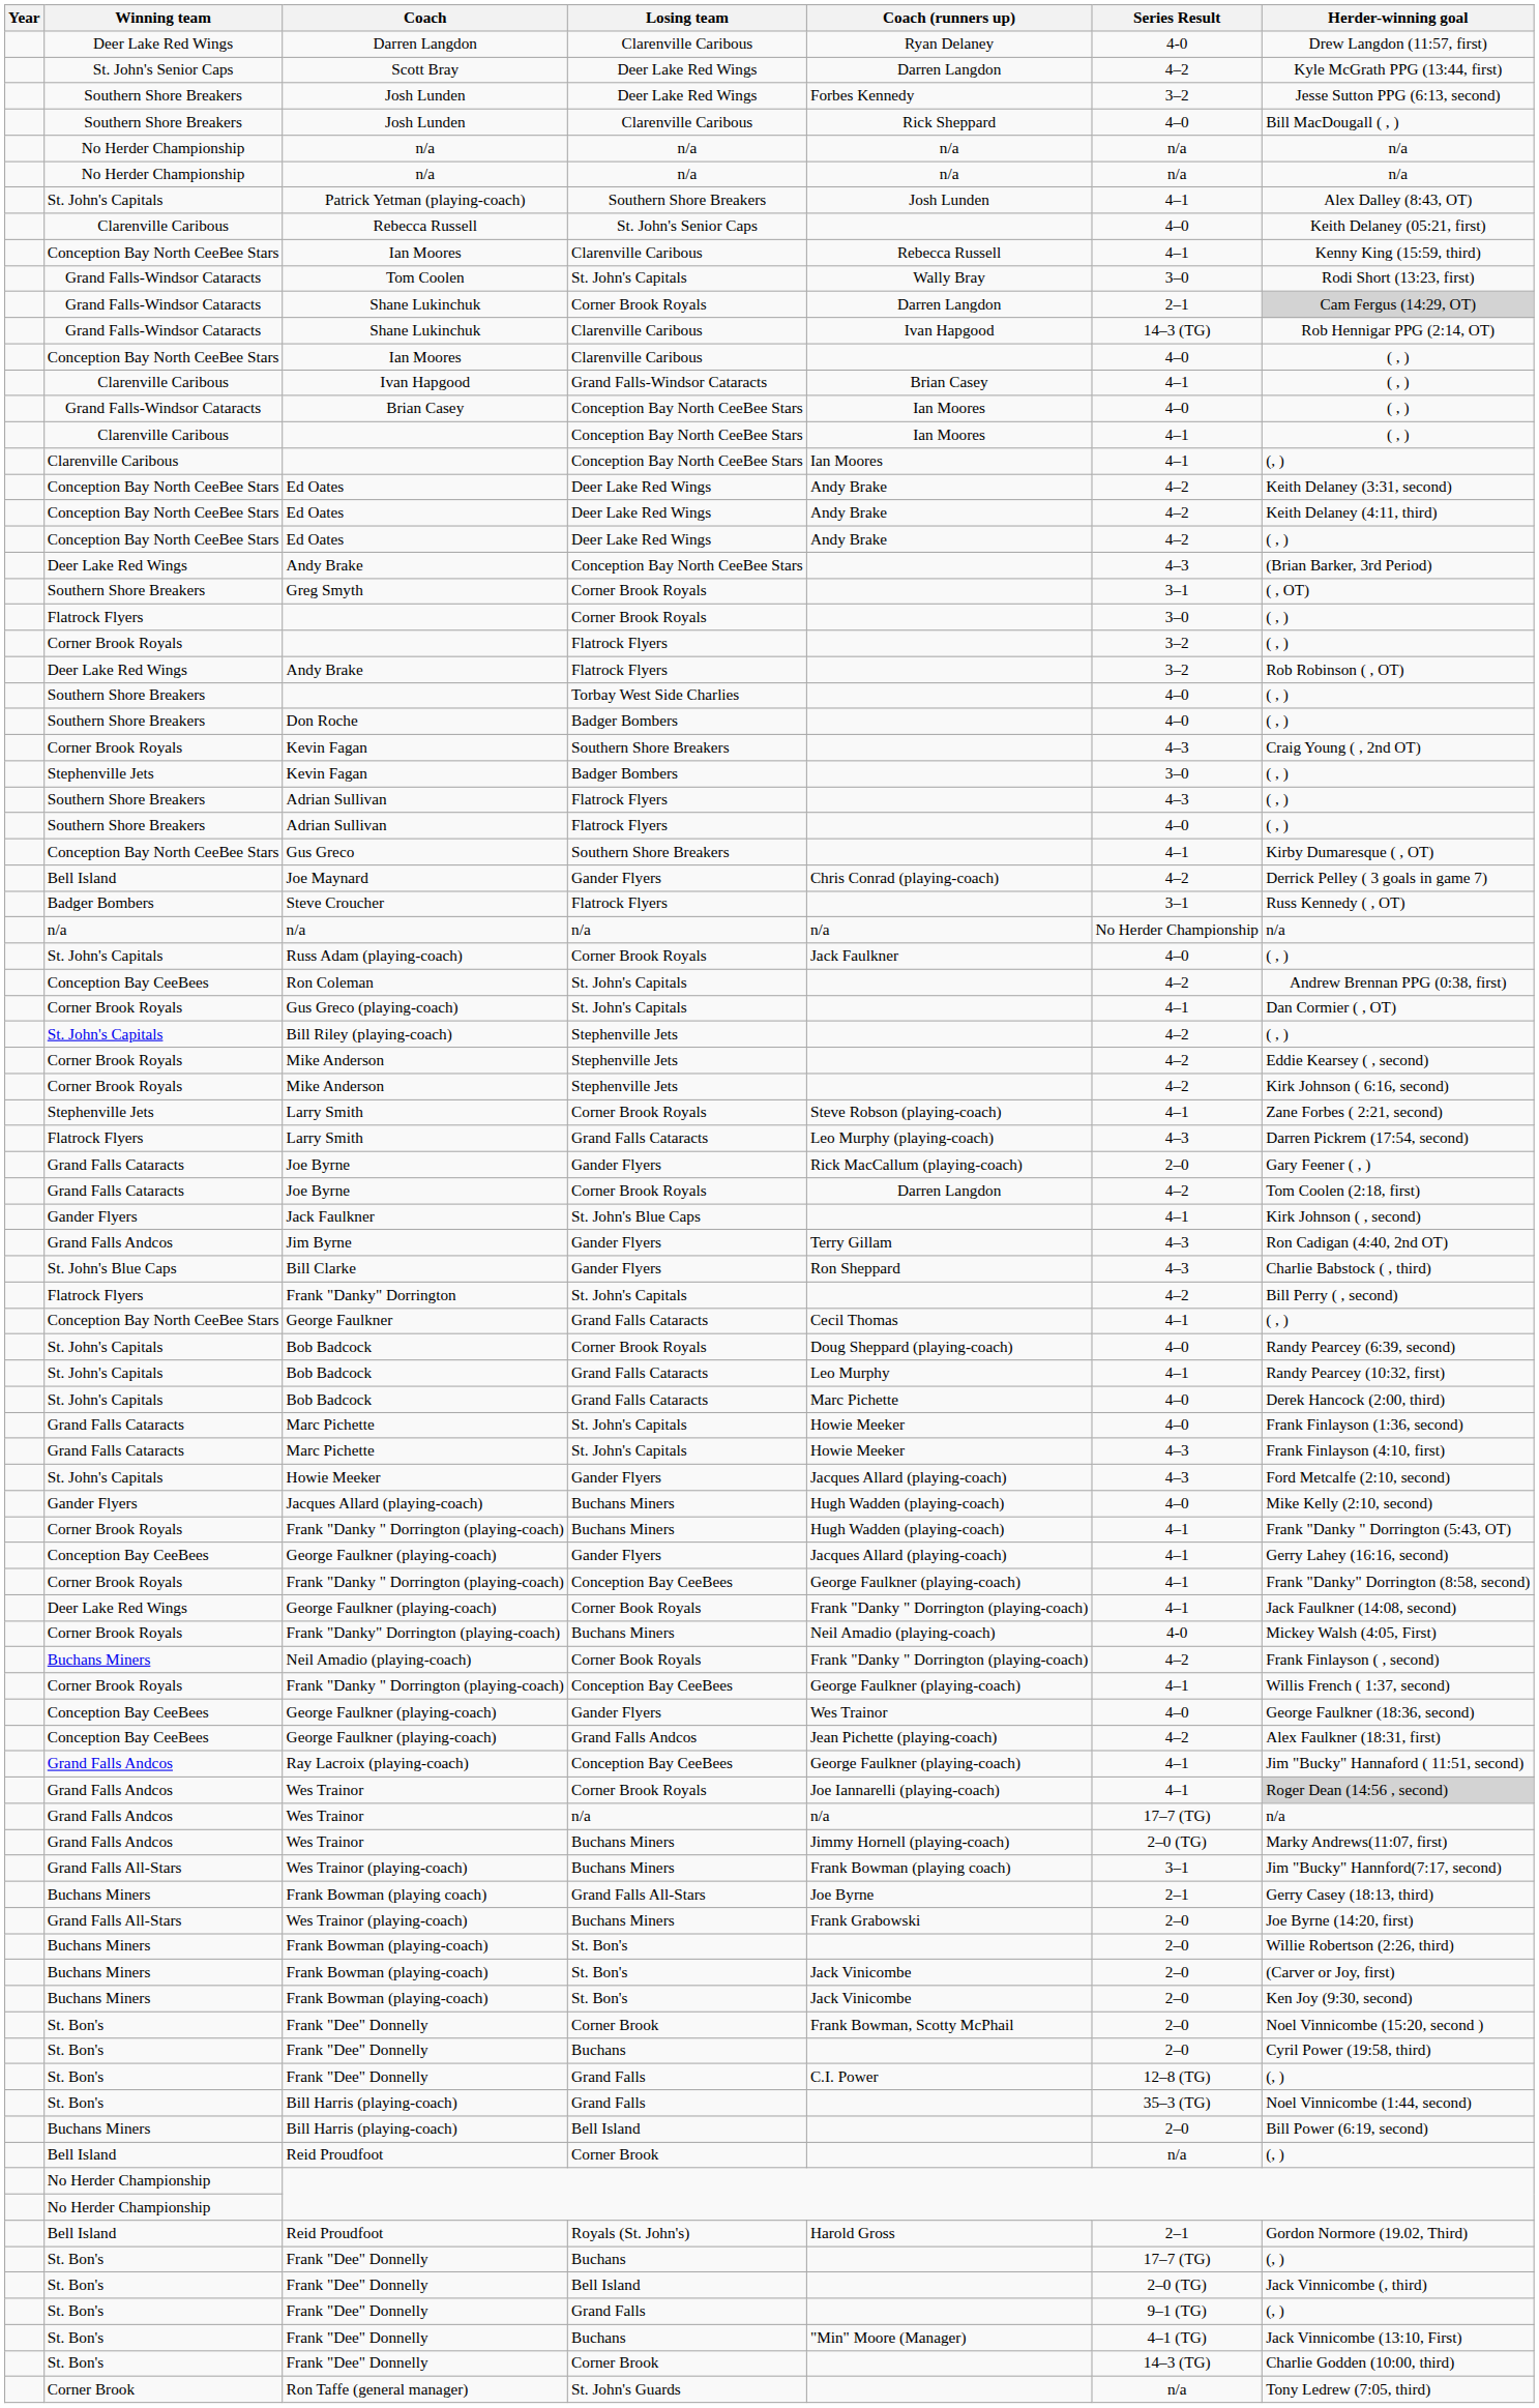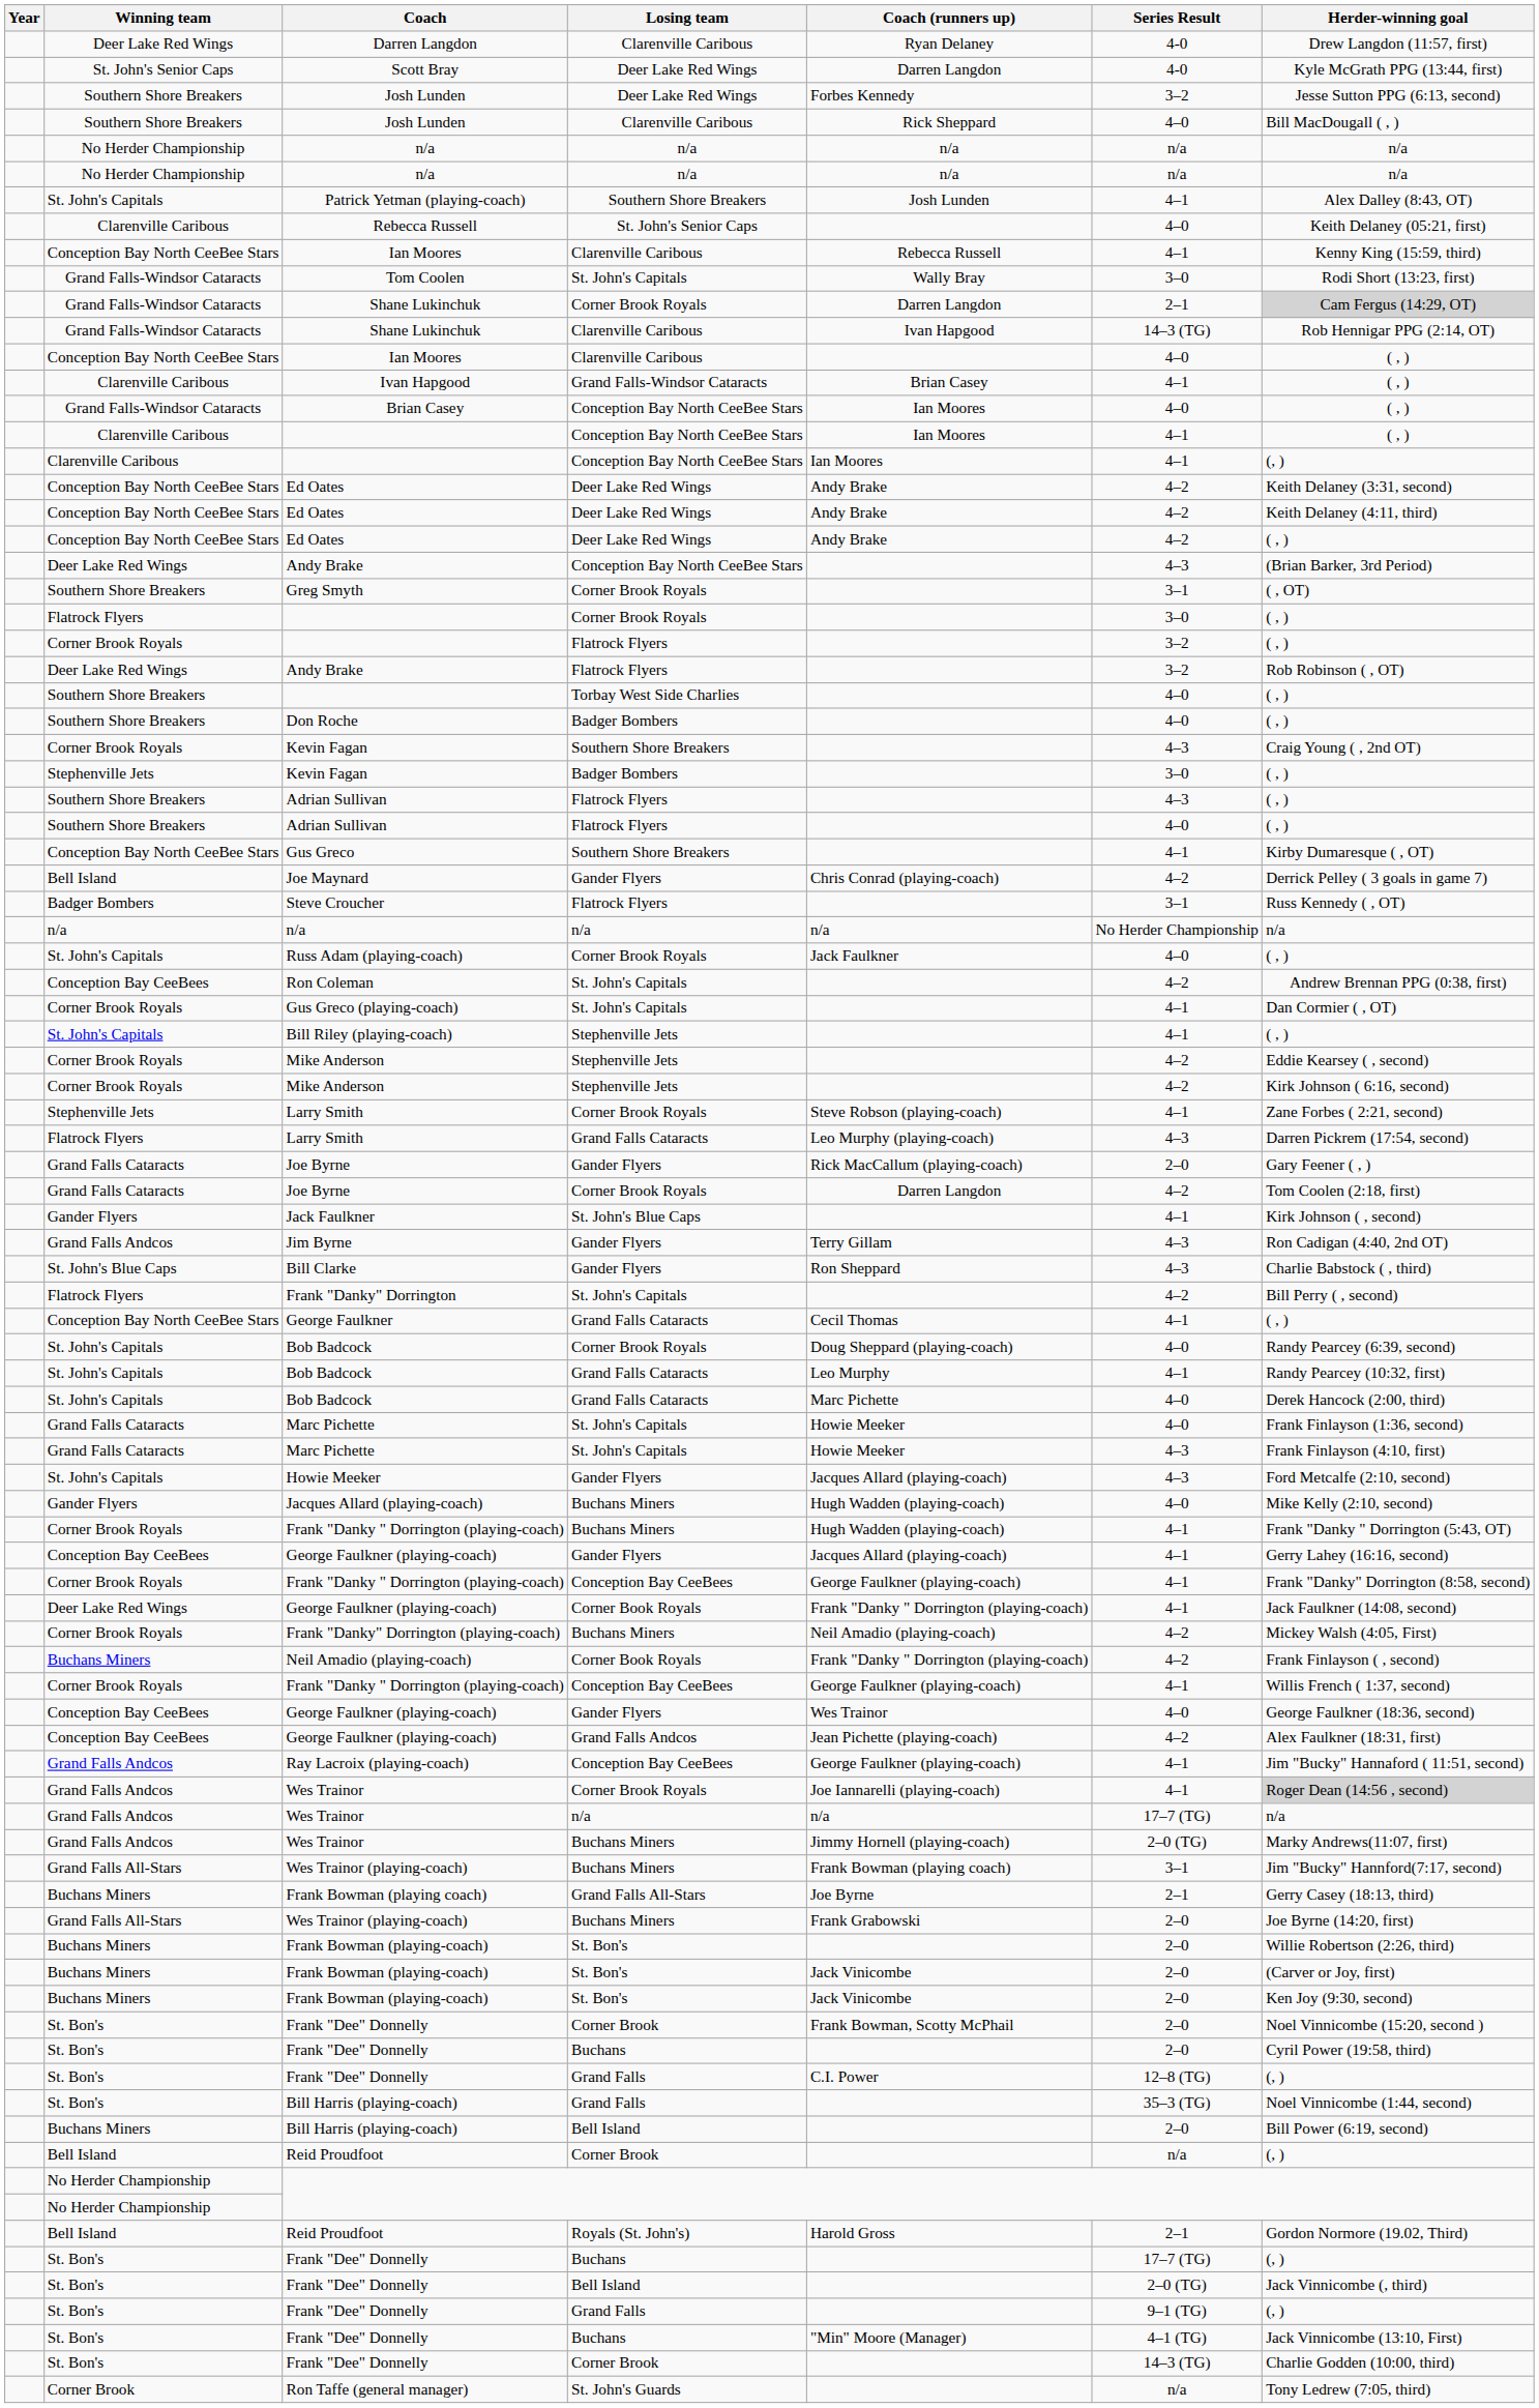Scott Bray | Series Result: 4–2 -> 4-0
Bill Riley (playing-coach) | Series Result: 4–2 -> 4–1
Frank "Danky" Dorrington (playing-coach) | Series Result: 4-0 -> 4–2
